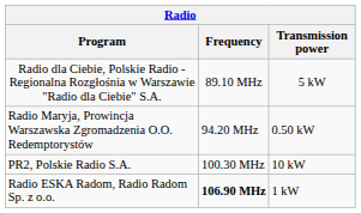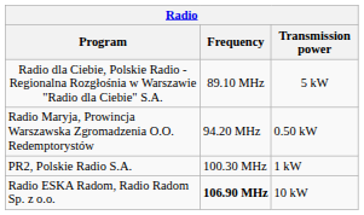PR2, Polskie Radio S.A. | Transmission power: 10 kW -> 1 kW
Radio ESKA Radom, Radio Radom Sp. z o.o. | Transmission power: 1 kW -> 10 kW
